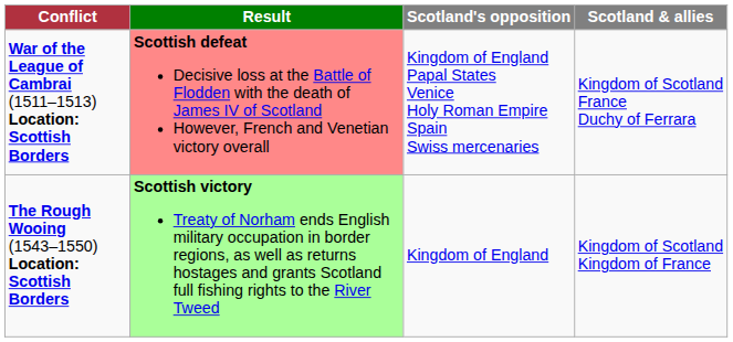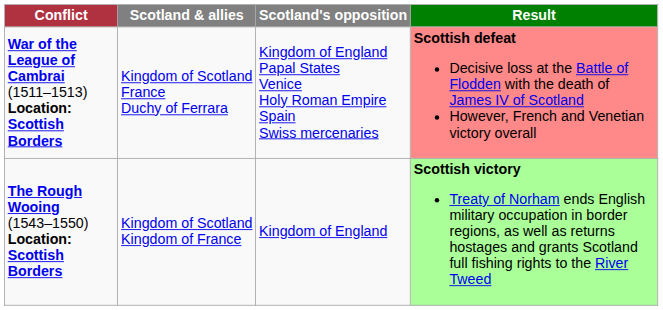columns swapped: Scotland & allies <-> Result
